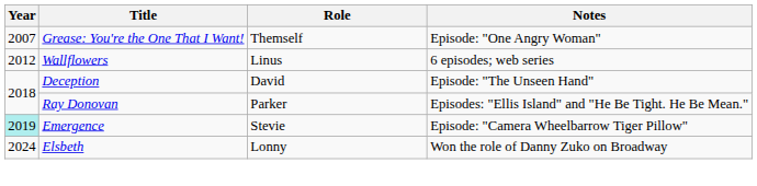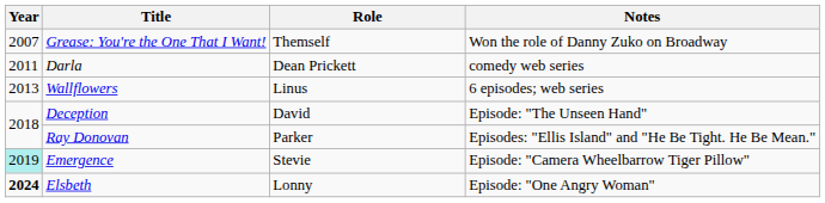Grease: You're the One That I Want! | Notes: Episode: "One Angry Woman" -> Won the role of Danny Zuko on Broadway
+ row: 2011 | Darla | Dean Prickett | comedy web series
Wallflowers | Year: 2012 -> 2013
Elsbeth | Year: normal -> bold
Elsbeth | Notes: Won the role of Danny Zuko on Broadway -> Episode: "One Angry Woman"
